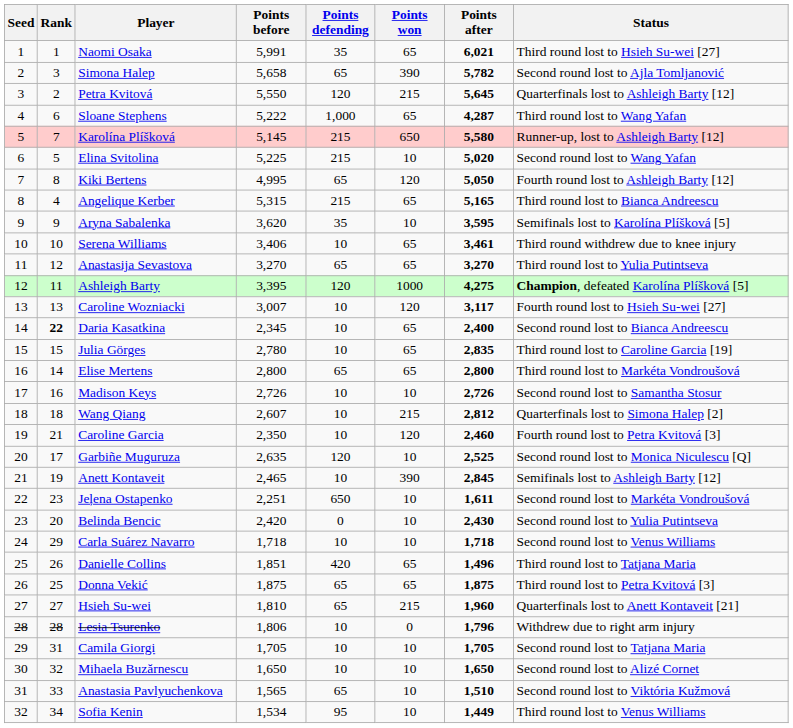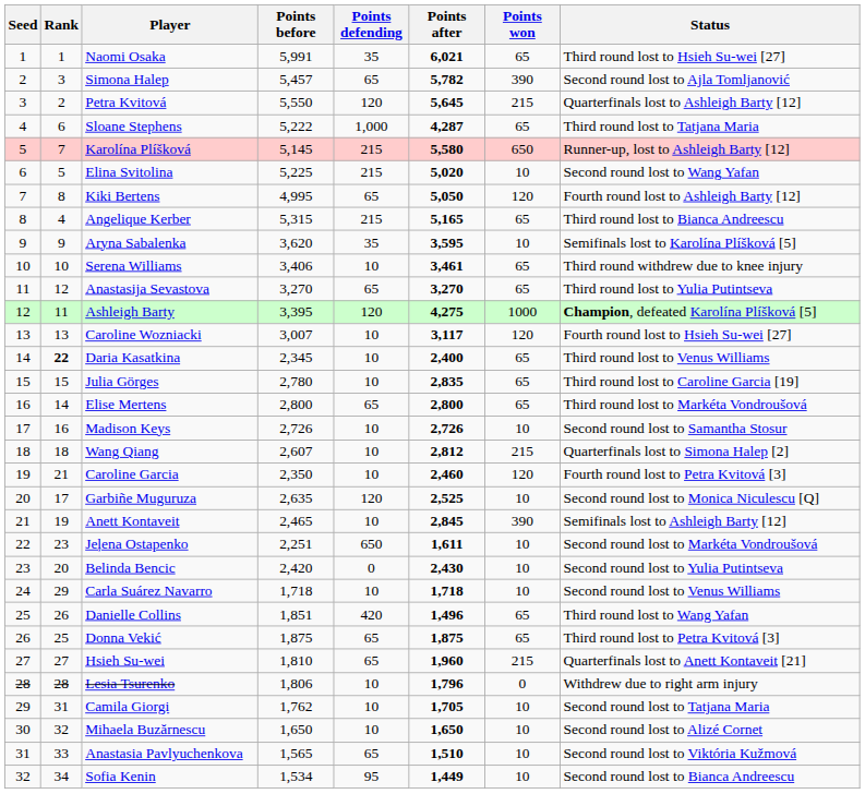columns swapped: Points won <-> Points after
Simona Halep | Points before: 5,658 -> 5,457
Sloane Stephens | Status: Third round lost to Wang Yafan -> Third round lost to Tatjana Maria
Daria Kasatkina | Status: Second round lost to Bianca Andreescu -> Third round lost to Venus Williams
Danielle Collins | Status: Third round lost to Tatjana Maria -> Third round lost to Wang Yafan
Camila Giorgi | Points before: 1,705 -> 1,762
Sofia Kenin | Status: Third round lost to Venus Williams -> Second round lost to Bianca Andreescu
